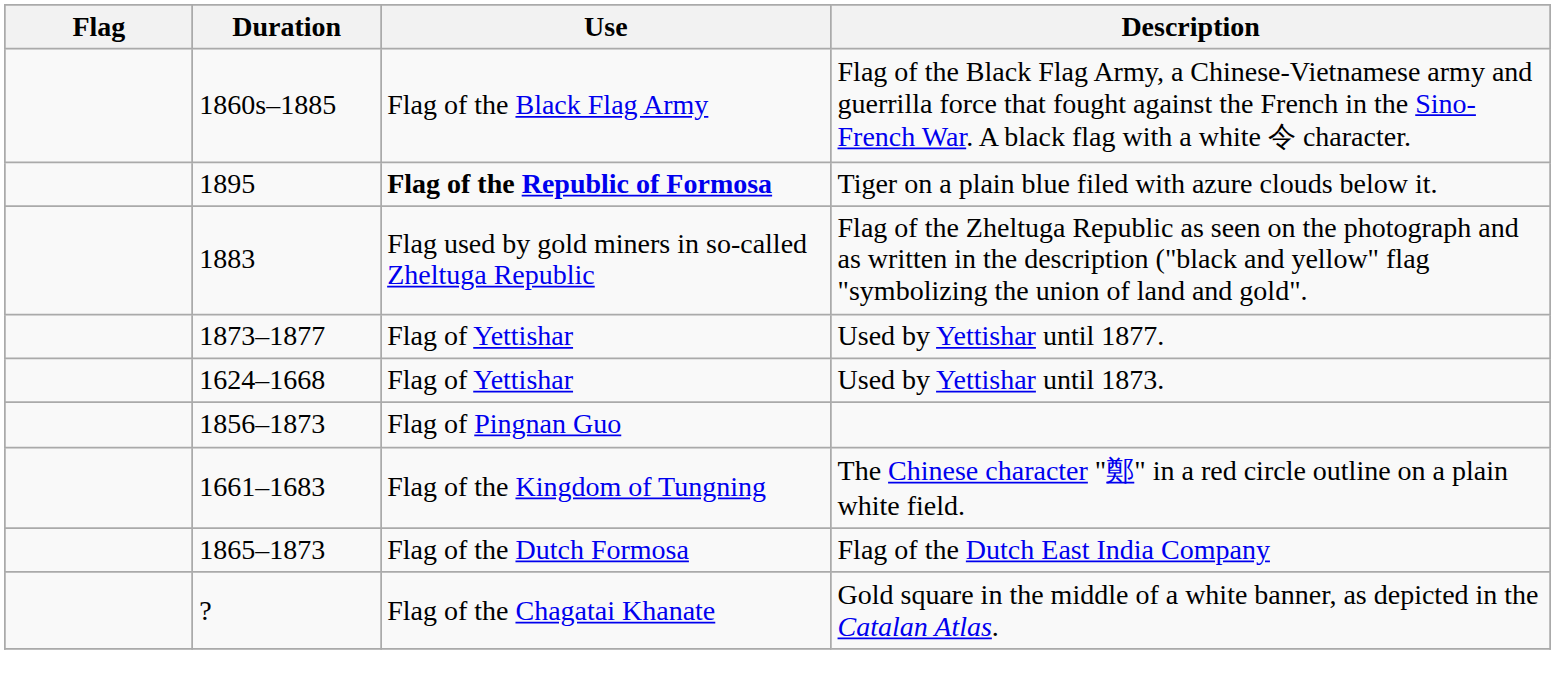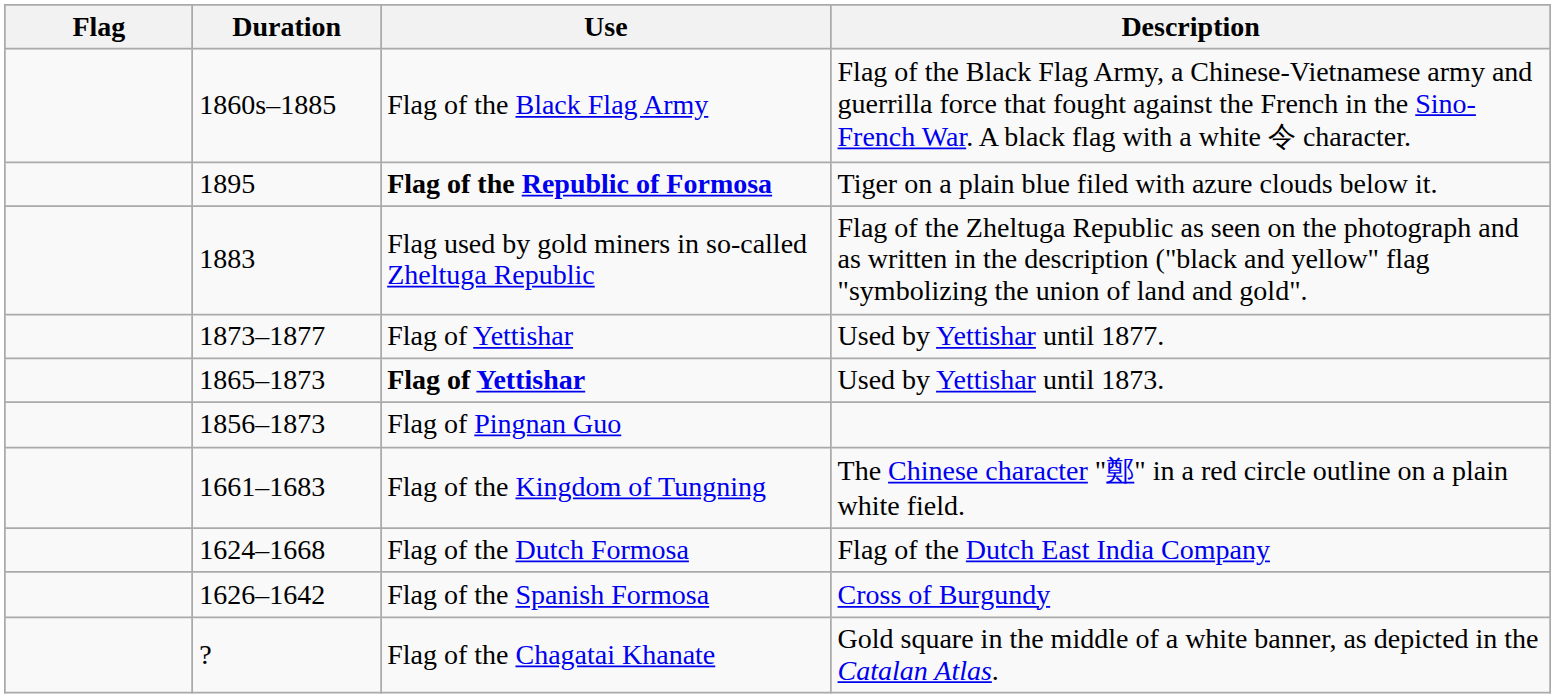Used by Yettishar until 1873. | Duration: 1624–1668 -> 1865–1873
Used by Yettishar until 1873. | Use: normal -> bold
Flag of the Dutch East India Company | Duration: 1865–1873 -> 1624–1668
+ row: 1626–1642 | Flag of the Spanish Formosa | Cross of Burgundy
